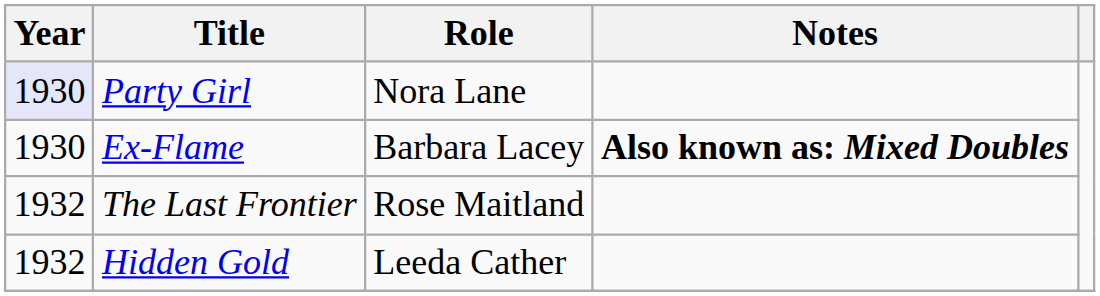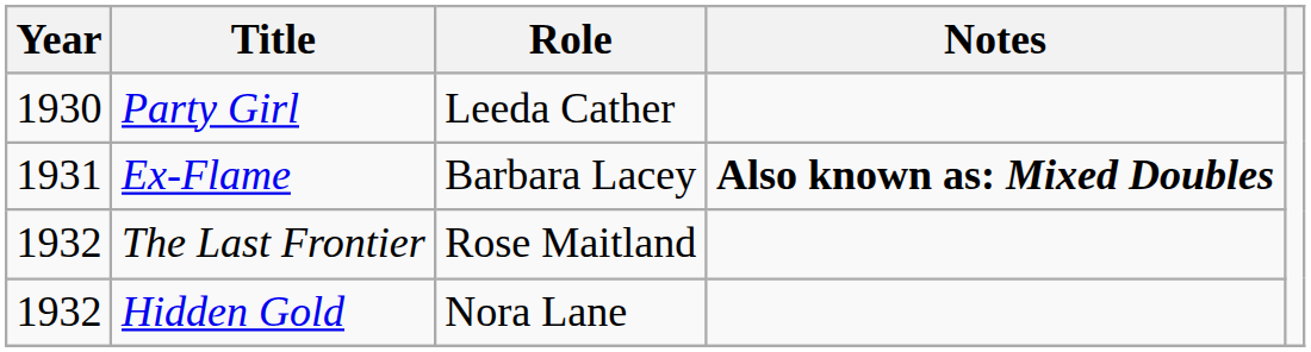Party Girl | Year: lavender background -> no background
Party Girl | Role: Nora Lane -> Leeda Cather
Ex-Flame | Year: 1930 -> 1931
Hidden Gold | Role: Leeda Cather -> Nora Lane
